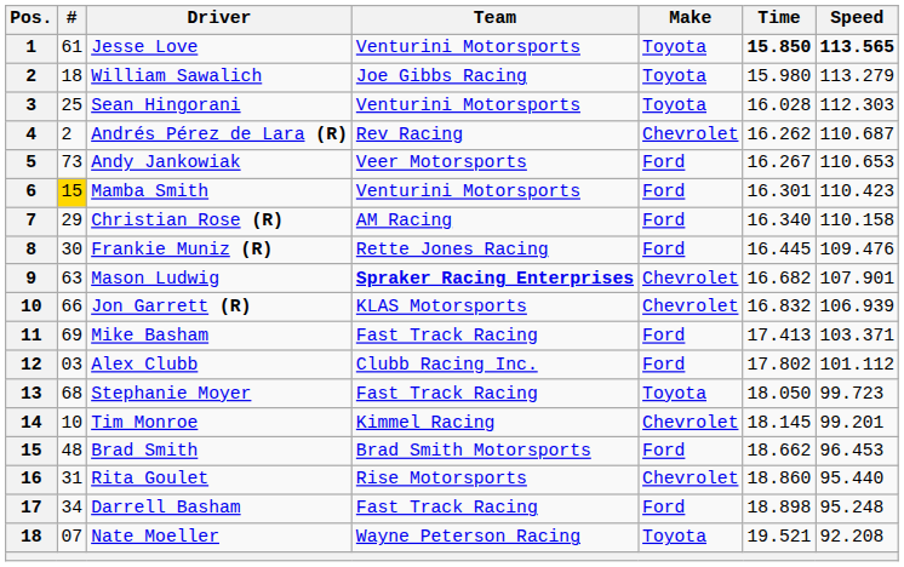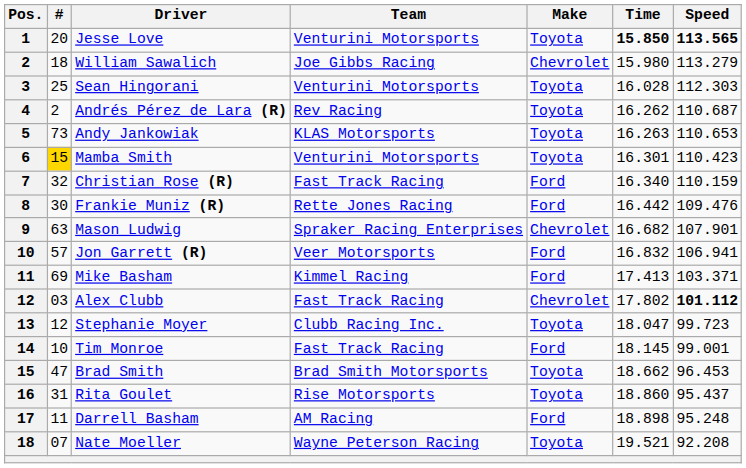Jesse Love | #: 61 -> 20
William Sawalich | Make: Toyota -> Chevrolet
Andrés Pérez de Lara (R) | Make: Chevrolet -> Toyota
Andy Jankowiak | Team: Veer Motorsports -> KLAS Motorsports
Andy Jankowiak | Make: Ford -> Toyota
Andy Jankowiak | Time: 16.267 -> 16.263
Mamba Smith | Make: Ford -> Toyota
Christian Rose (R) | #: 29 -> 32
Christian Rose (R) | Team: AM Racing -> Fast Track Racing
Christian Rose (R) | Speed: 110.158 -> 110.159
Frankie Muniz (R) | Time: 16.445 -> 16.442
Mason Ludwig | Team: bold -> normal
Jon Garrett (R) | #: 66 -> 57
Jon Garrett (R) | Team: KLAS Motorsports -> Veer Motorsports
Jon Garrett (R) | Make: Chevrolet -> Ford
Jon Garrett (R) | Speed: 106.939 -> 106.941
Mike Basham | Team: Fast Track Racing -> Kimmel Racing
Alex Clubb | Team: Clubb Racing Inc. -> Fast Track Racing
Alex Clubb | Make: Ford -> Chevrolet
Alex Clubb | Speed: normal -> bold
Stephanie Moyer | #: 68 -> 12
Stephanie Moyer | Team: Fast Track Racing -> Clubb Racing Inc.
Stephanie Moyer | Time: 18.050 -> 18.047
Tim Monroe | Team: Kimmel Racing -> Fast Track Racing
Tim Monroe | Make: Chevrolet -> Ford
Tim Monroe | Speed: 99.201 -> 99.001
Brad Smith | #: 48 -> 47
Brad Smith | Make: Ford -> Toyota
Rita Goulet | Make: Chevrolet -> Toyota
Rita Goulet | Speed: 95.440 -> 95.437
Darrell Basham | #: 34 -> 11
Darrell Basham | Team: Fast Track Racing -> AM Racing
